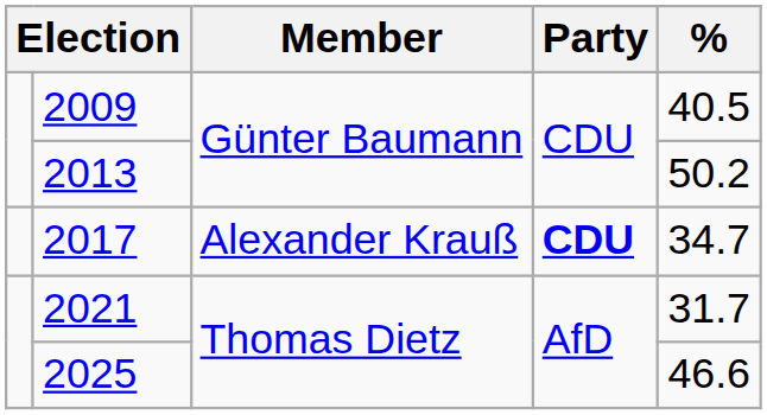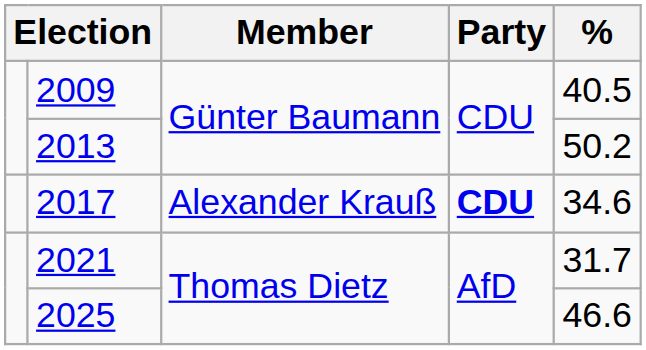2017 | %: 34.7 -> 34.6
